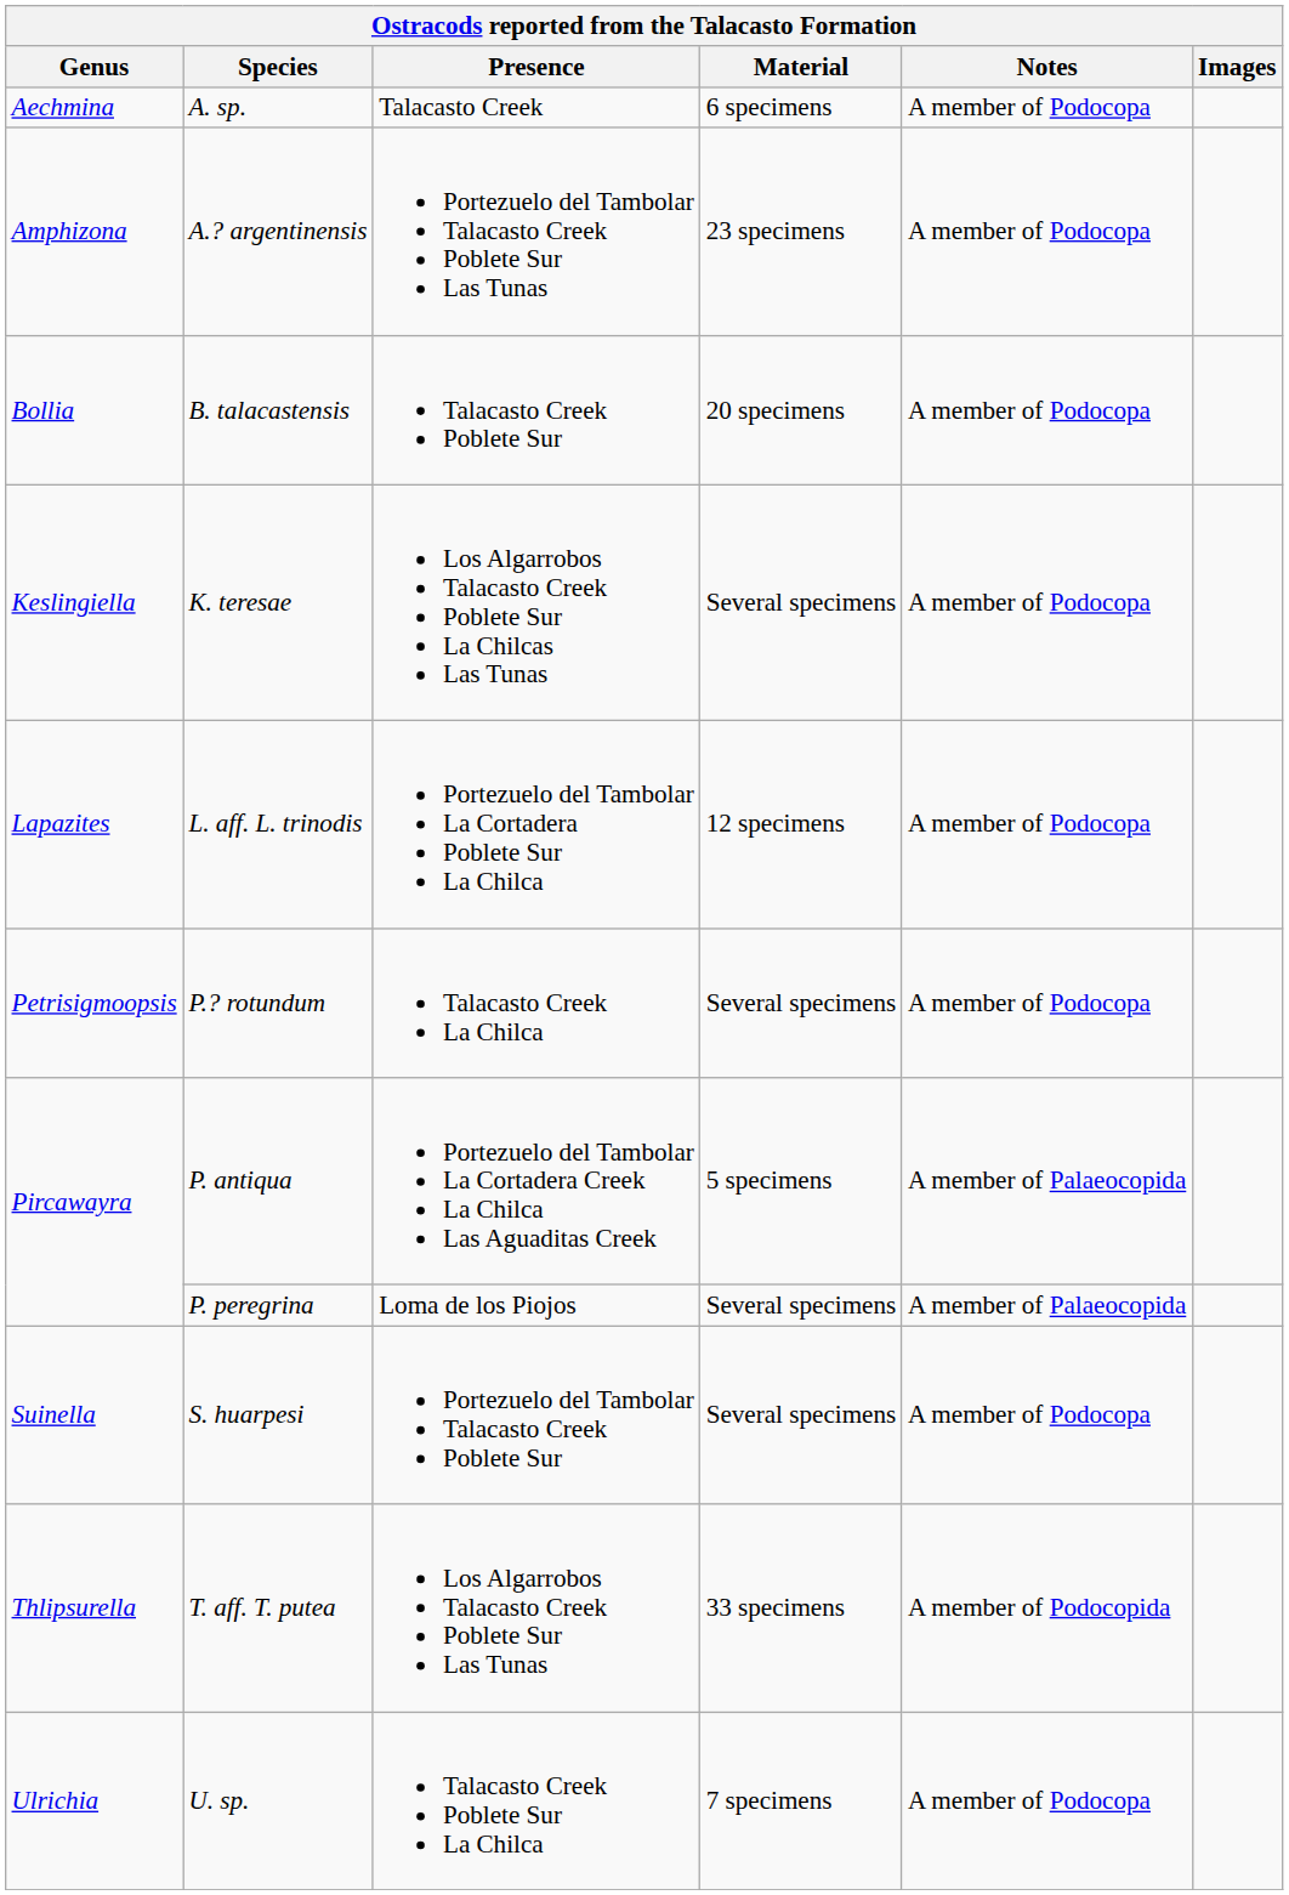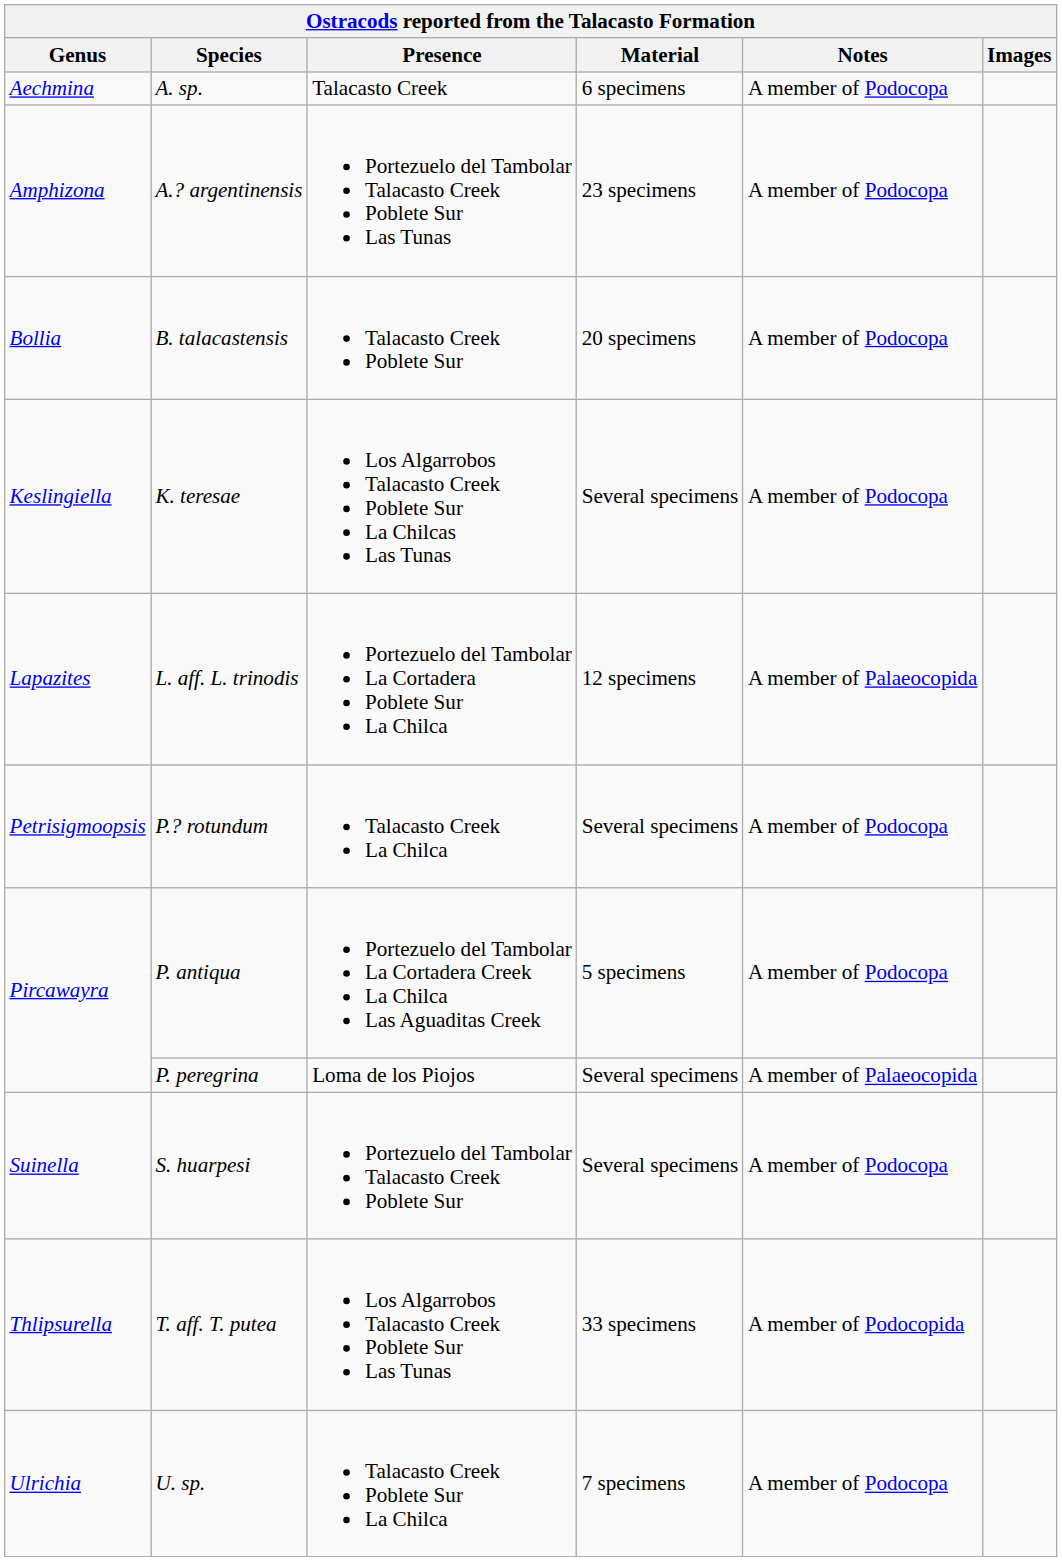L. aff. L. trinodis | Notes: A member of Podocopa -> A member of Palaeocopida
P. antiqua | Notes: A member of Palaeocopida -> A member of Podocopa
